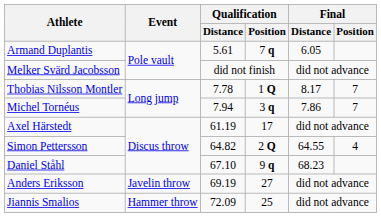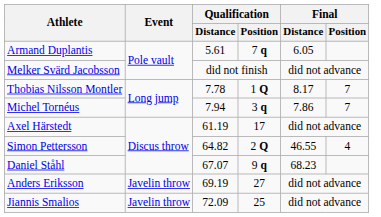Simon Pettersson | Final / Distance: 64.55 -> 46.55
Daniel Ståhl | Qualification / Distance: 67.10 -> 67.07
Jiannis Smalios | Event: Hammer throw -> Javelin throw
